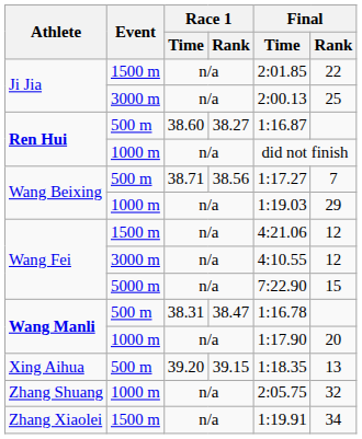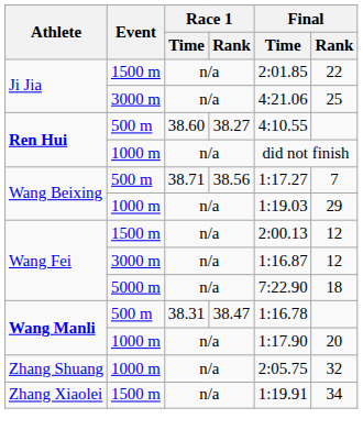Ji Jia / 3000 m | Final / Time: 2:00.13 -> 4:21.06
Ren Hui / 500 m | Final / Time: 1:16.87 -> 4:10.55
Wang Fei / 1500 m | Final / Time: 4:21.06 -> 2:00.13
Wang Fei / 3000 m | Final / Time: 4:10.55 -> 1:16.87
Wang Fei / 5000 m | Final / Rank: 15 -> 18
- row: Xing Aihua | 500 m | 39.20 | 39.15 | 1:18.35 | 13
